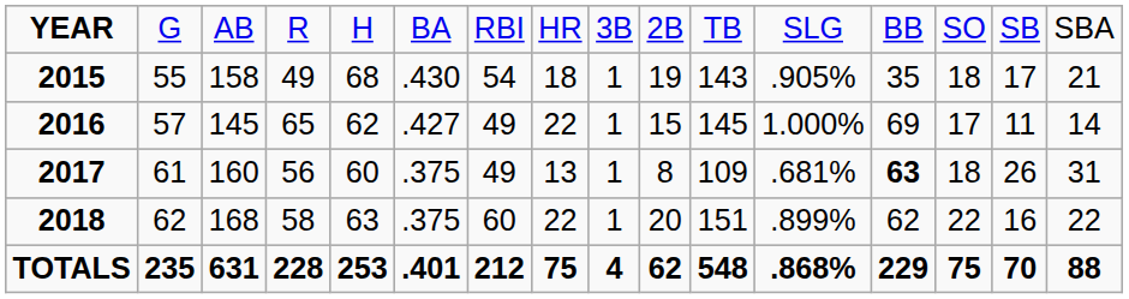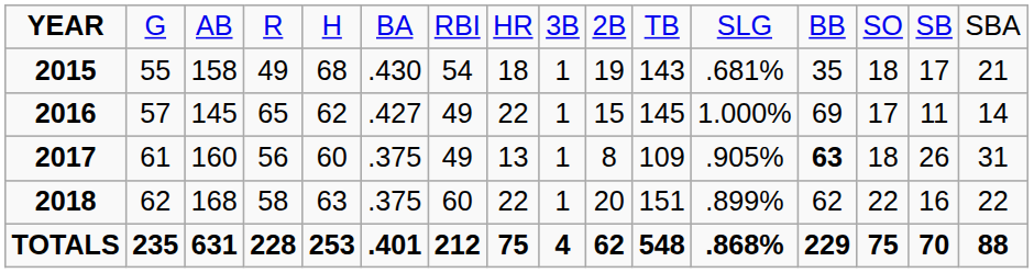2015 | column 12: .905% -> .681%
2017 | column 12: .681% -> .905%
